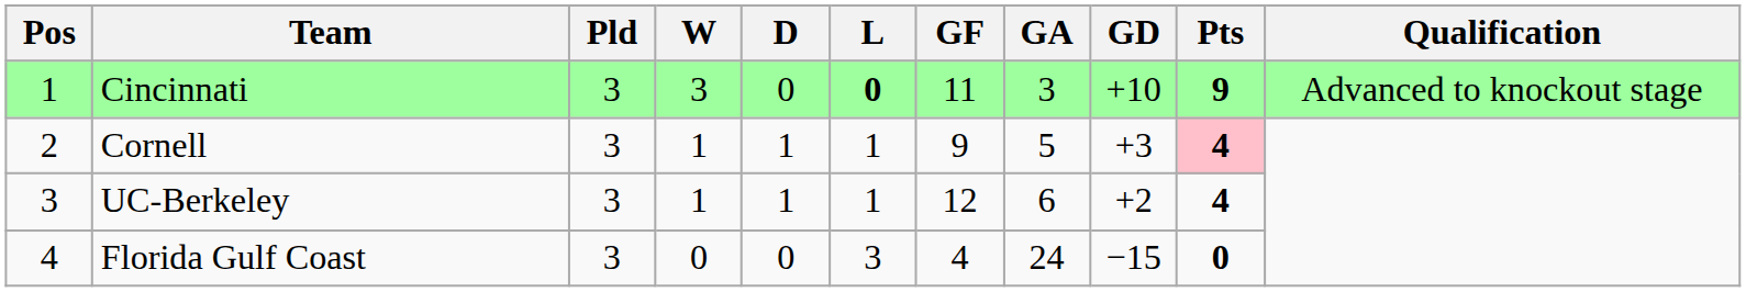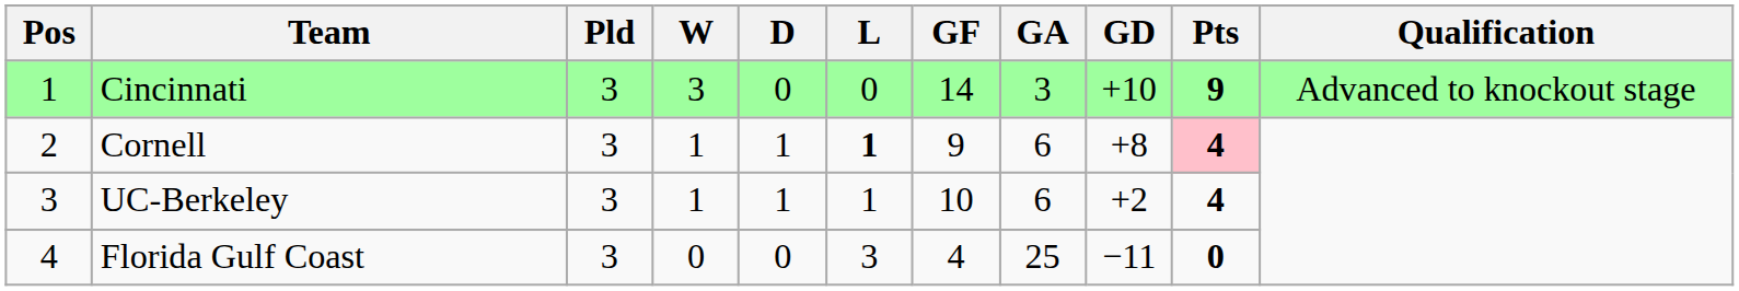Cincinnati | L: bold -> normal
Cincinnati | GF: 11 -> 14
Cornell | L: normal -> bold
Cornell | GA: 5 -> 6
Cornell | GD: +3 -> +8
UC-Berkeley | GF: 12 -> 10
Florida Gulf Coast | GA: 24 -> 25
Florida Gulf Coast | GD: −15 -> −11
